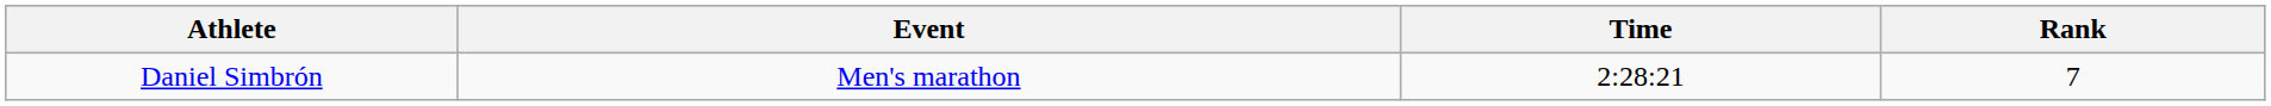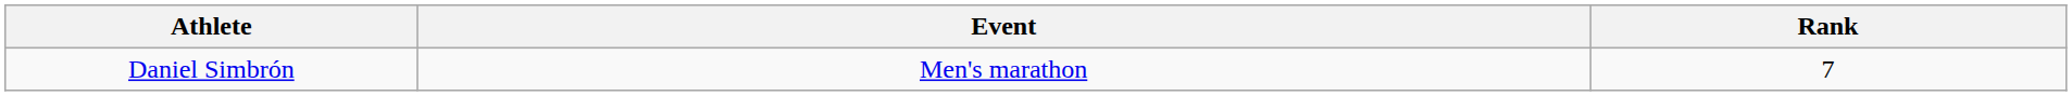- column: Time | 2:28:21
